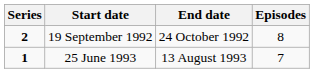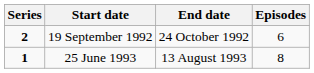19 September 1992 | Episodes: 8 -> 6
25 June 1993 | Episodes: 7 -> 8
